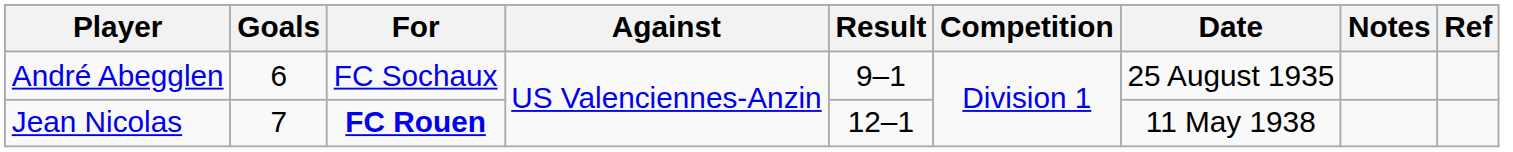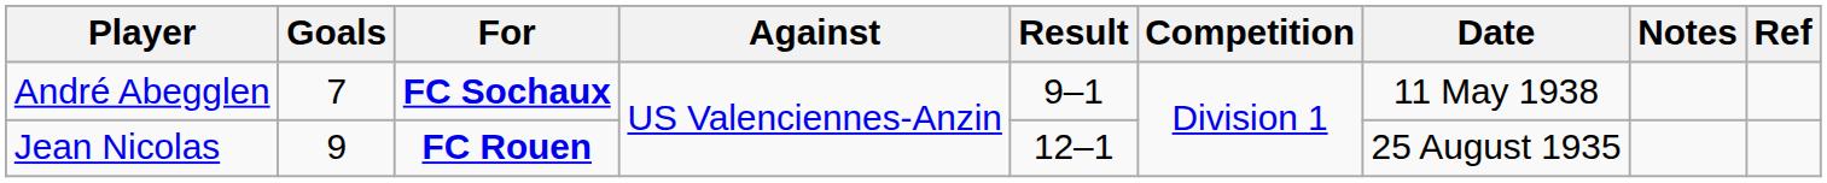André Abegglen | Goals: 6 -> 7
André Abegglen | For: normal -> bold
André Abegglen | Date: 25 August 1935 -> 11 May 1938
Jean Nicolas | Goals: 7 -> 9
Jean Nicolas | Date: 11 May 1938 -> 25 August 1935
